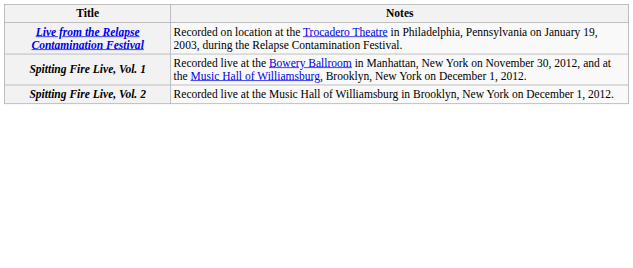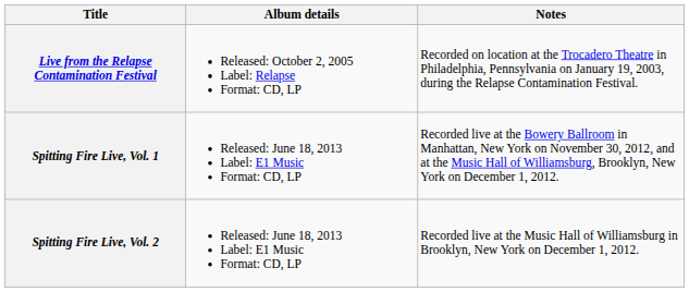+ column: Album details | Released: October 2, 2005 Label: Relapse Format: CD, LP | Released: June 18, 2013 Label: E1 Music Format: CD, LP | Released: June 18, 2013 Label: E1 Music Format: CD, LP
